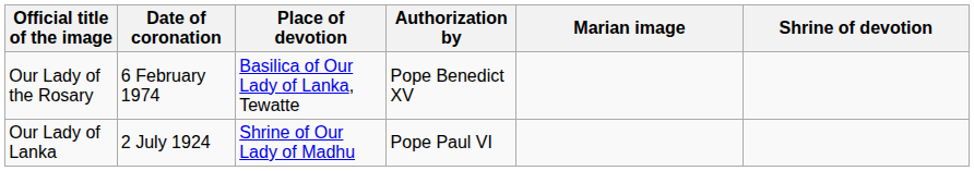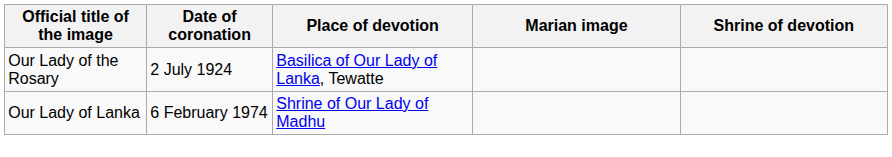- column: Authorization by | Pope Benedict XV | Pope Paul VI
Our Lady of the Rosary | Date of coronation: 6 February 1974 -> 2 July 1924
Our Lady of Lanka | Date of coronation: 2 July 1924 -> 6 February 1974
